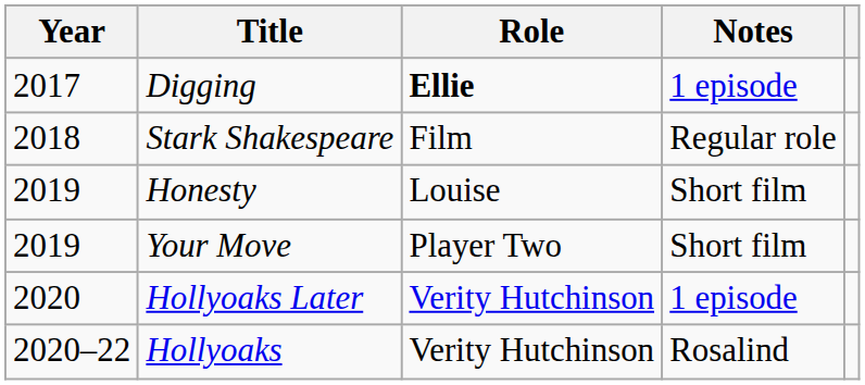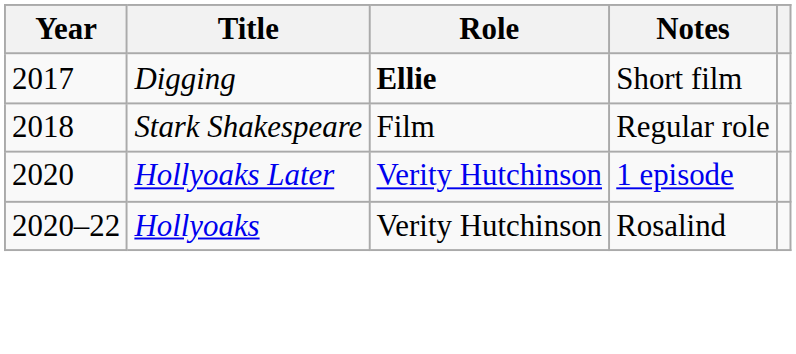Digging | Notes: 1 episode -> Short film
- row: 2019 | Honesty | Louise | Short film
- row: 2019 | Your Move | Player Two | Short film
